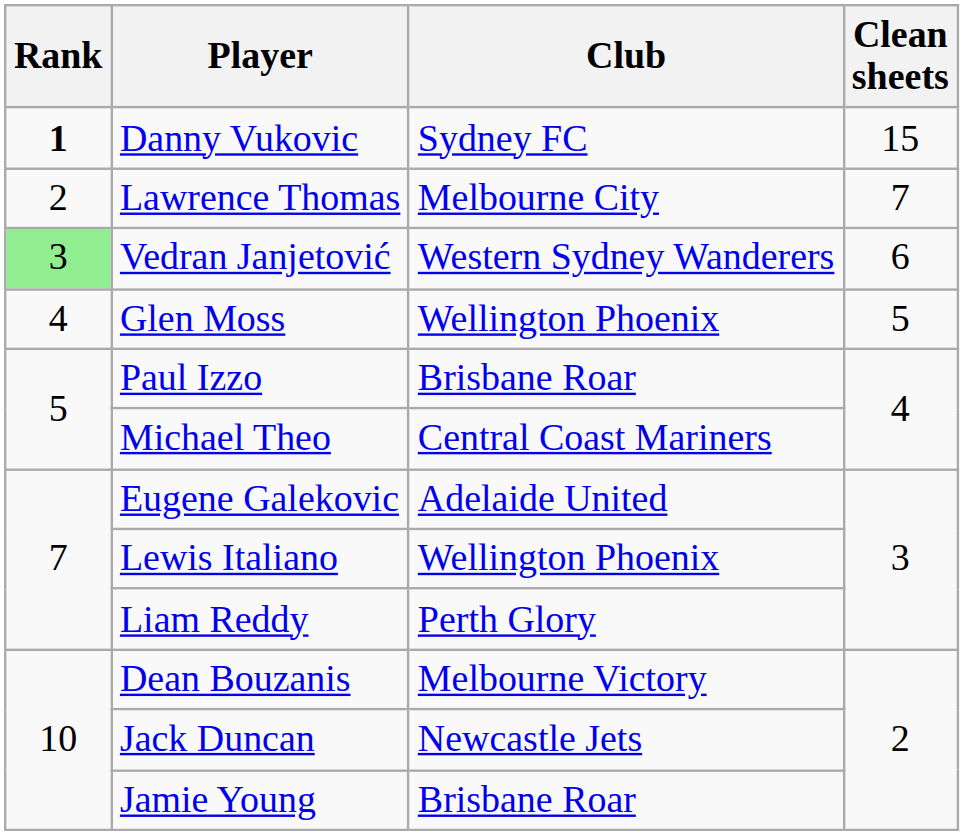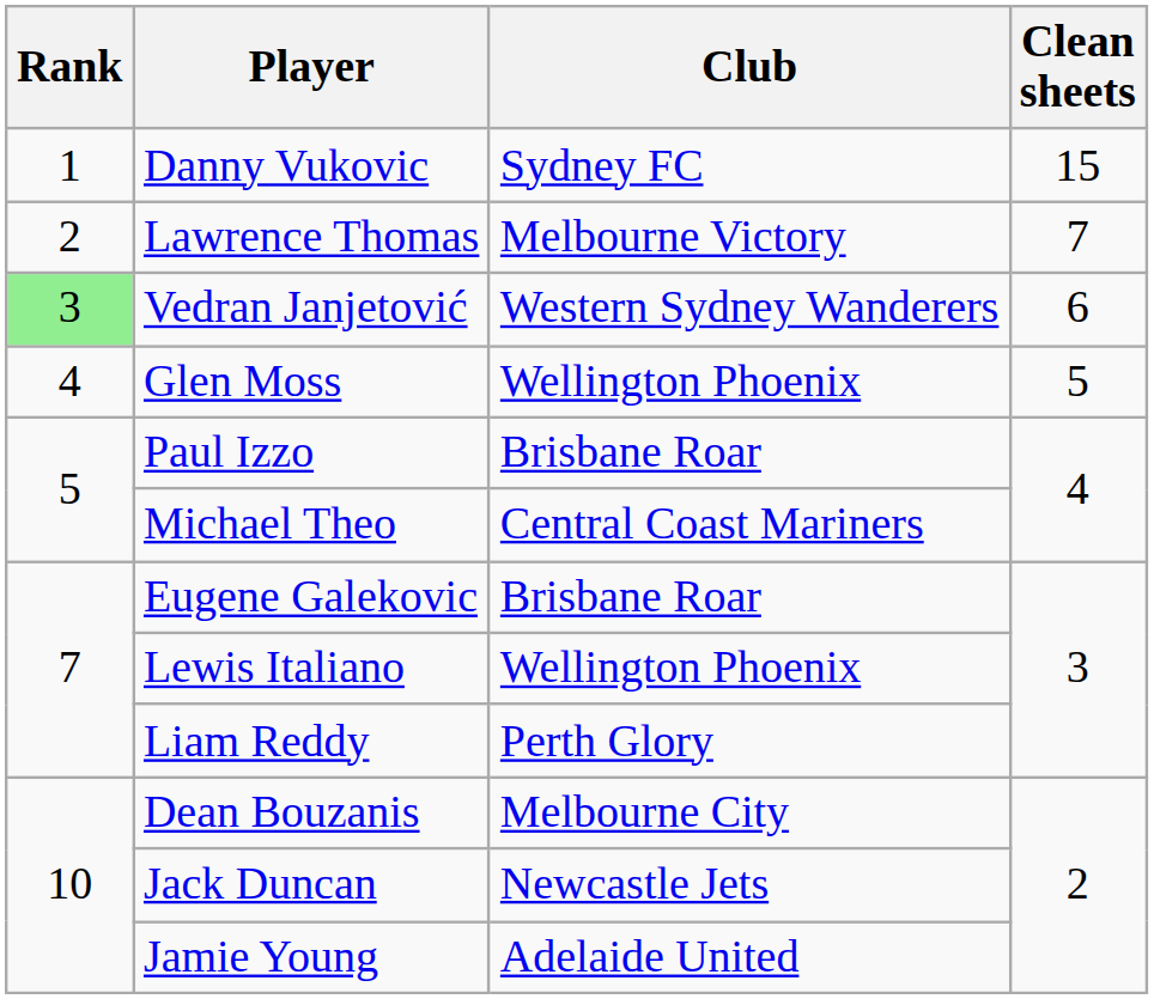Danny Vukovic | Rank: bold -> normal
Lawrence Thomas | Club: Melbourne City -> Melbourne Victory
Eugene Galekovic | Club: Adelaide United -> Brisbane Roar
Dean Bouzanis | Club: Melbourne Victory -> Melbourne City
Jamie Young | Club: Brisbane Roar -> Adelaide United
